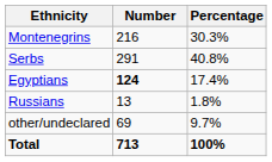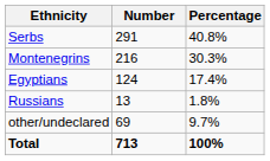rows swapped: Serbs <-> Montenegrins
Egyptians | Number: bold -> normal
